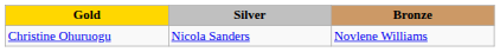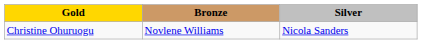columns swapped: Silver <-> Bronze
